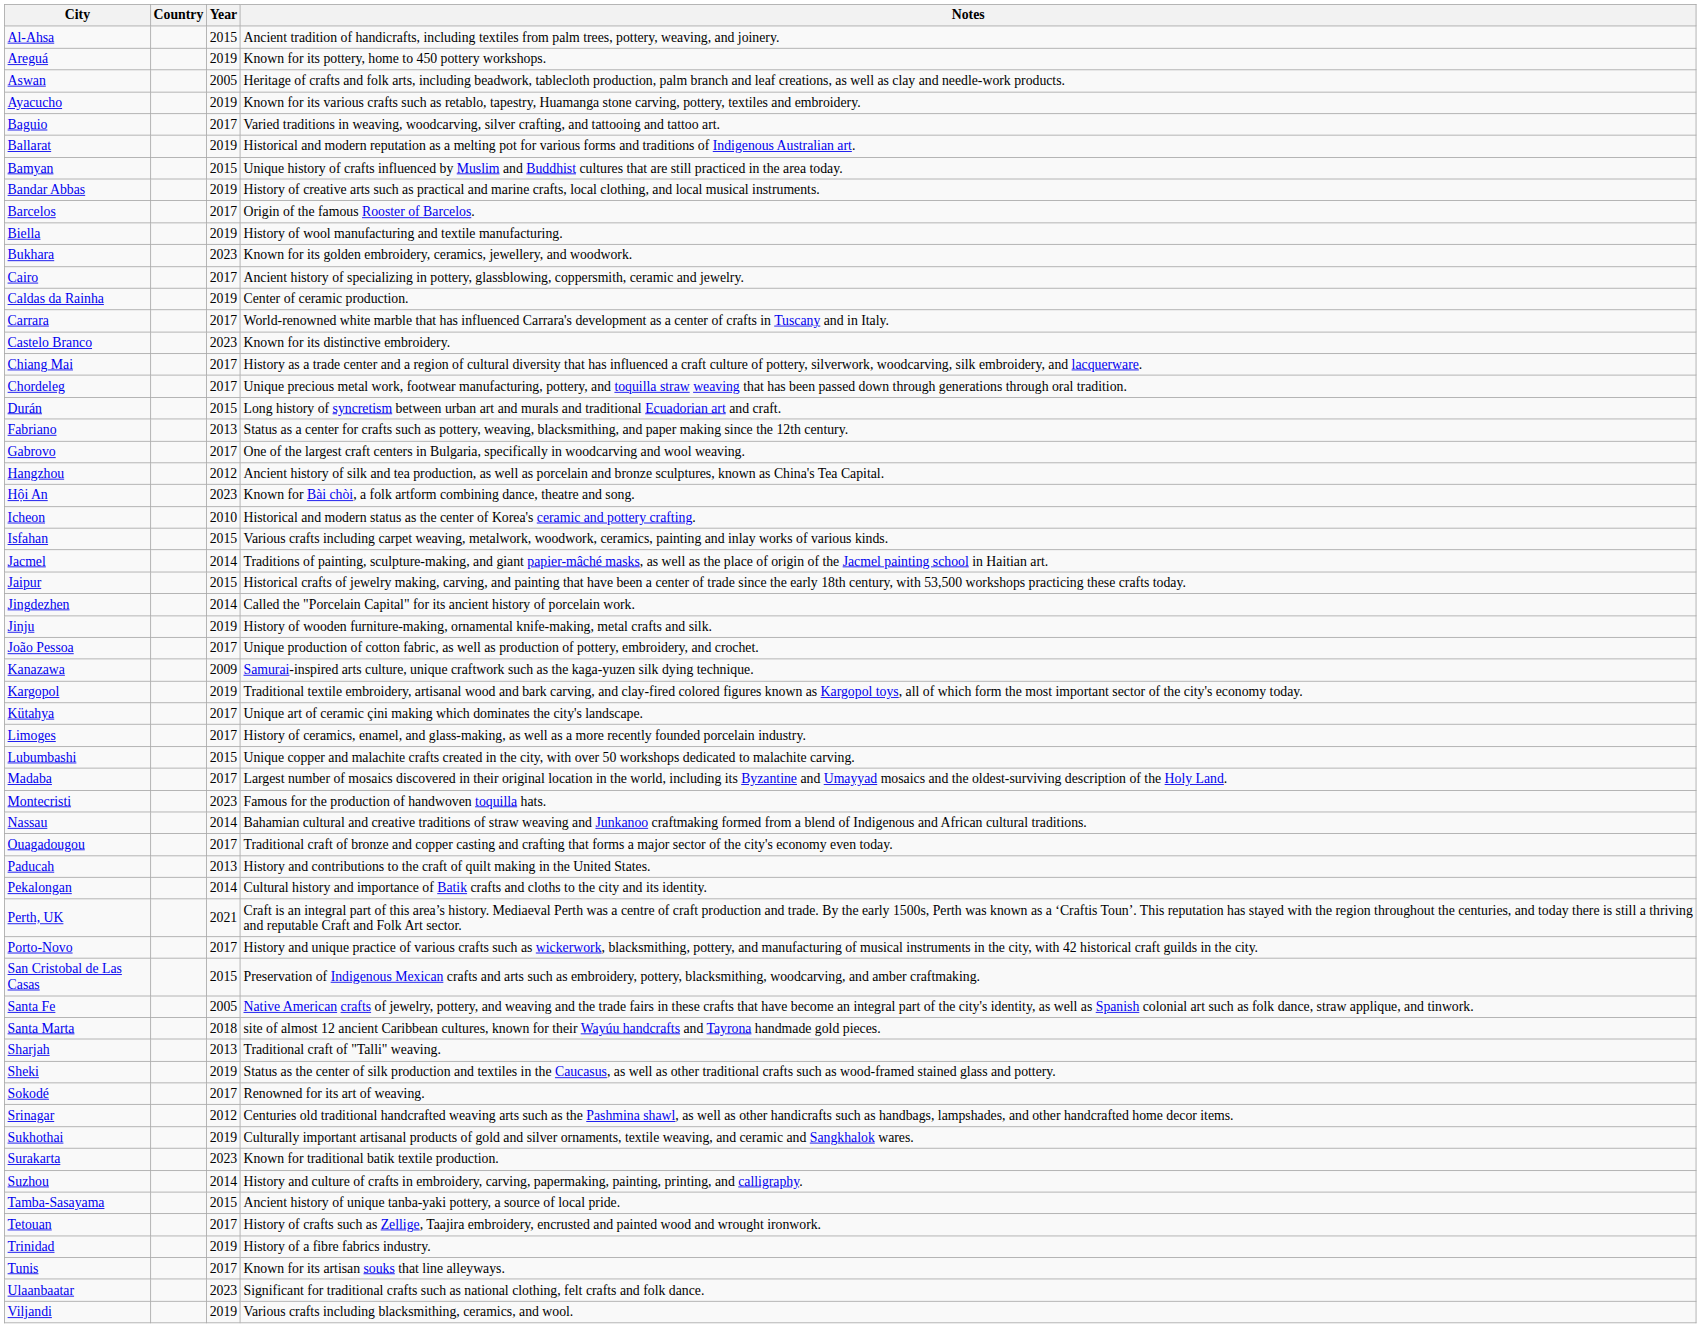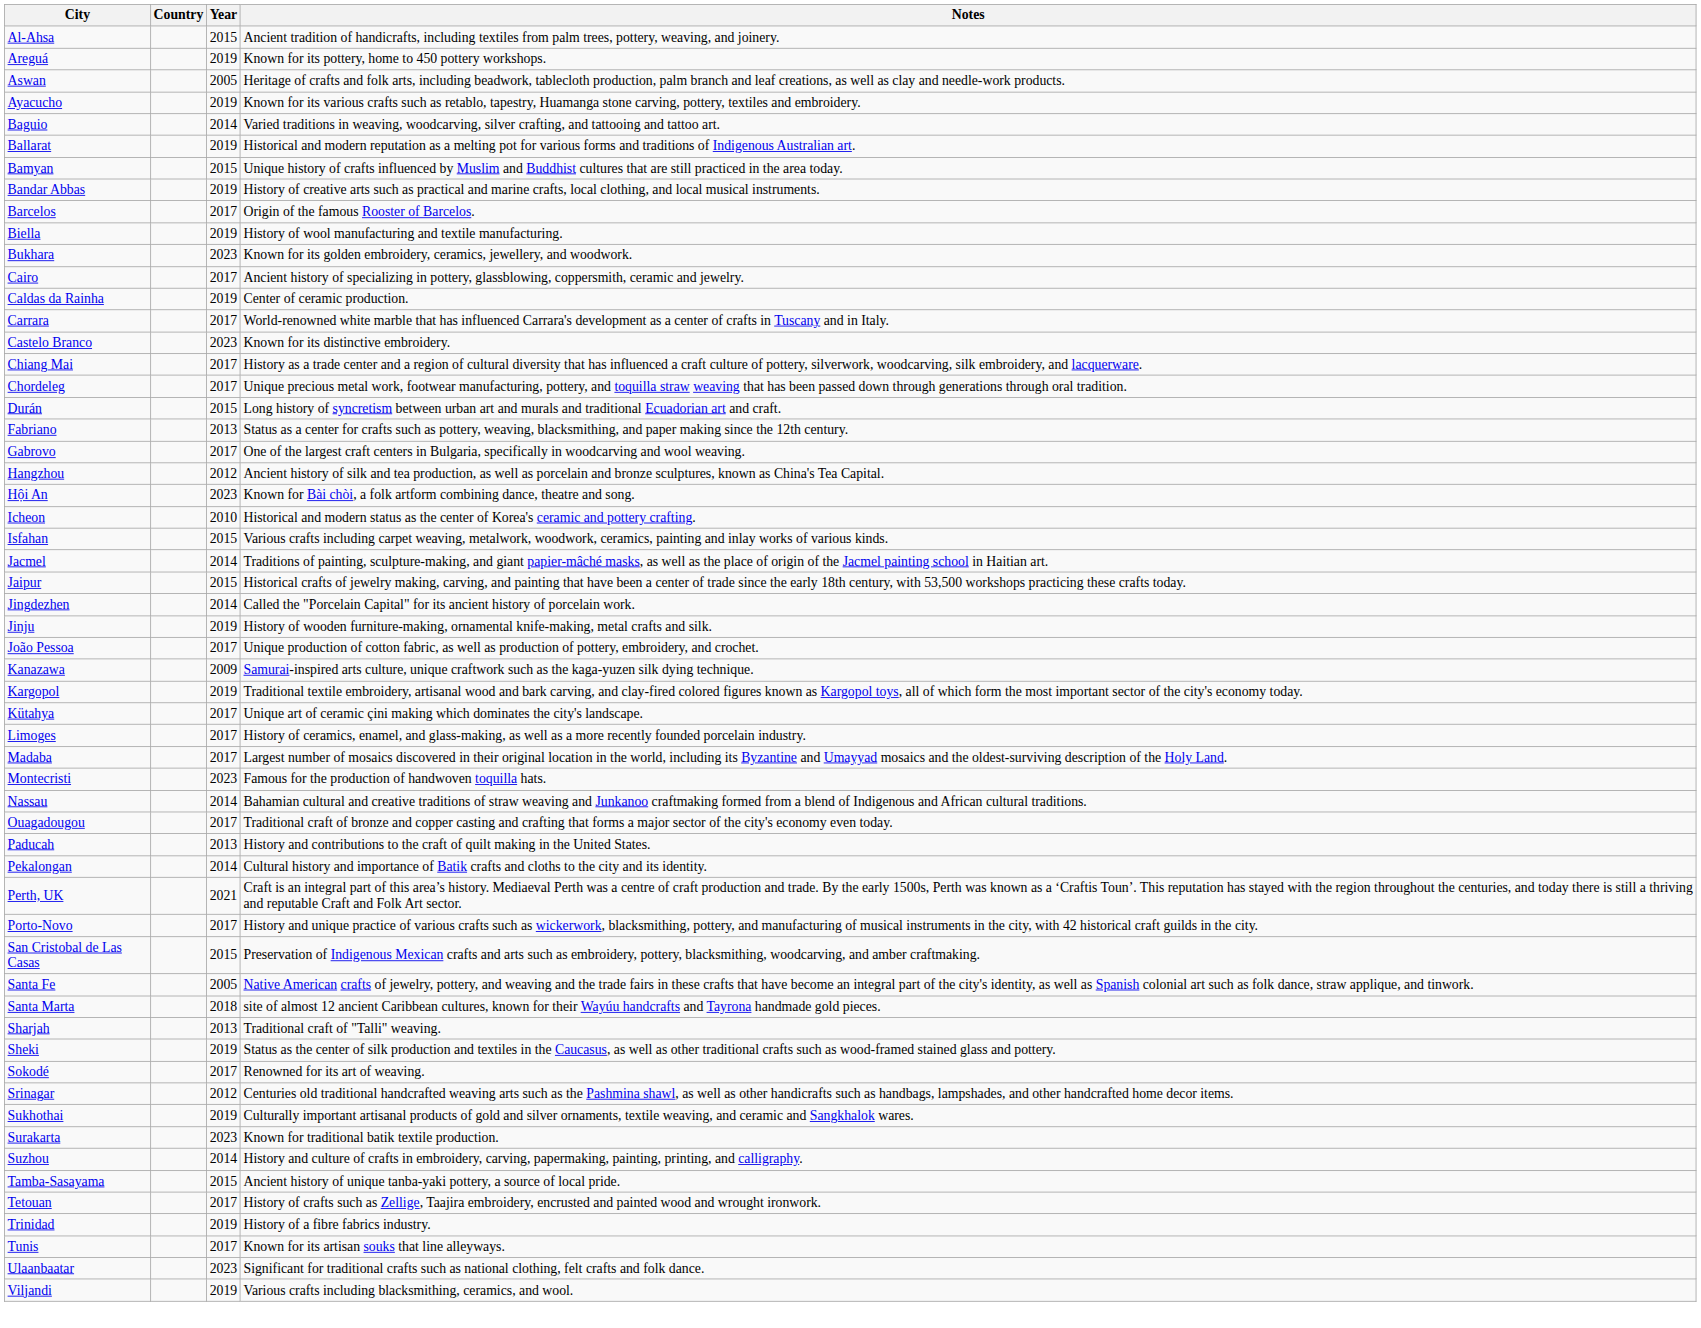Baguio | Year: 2017 -> 2014
- row: Lubumbashi | 2015 | Unique copper and malachite crafts created in the city, with over 50 workshops dedicated to malachite carving.
